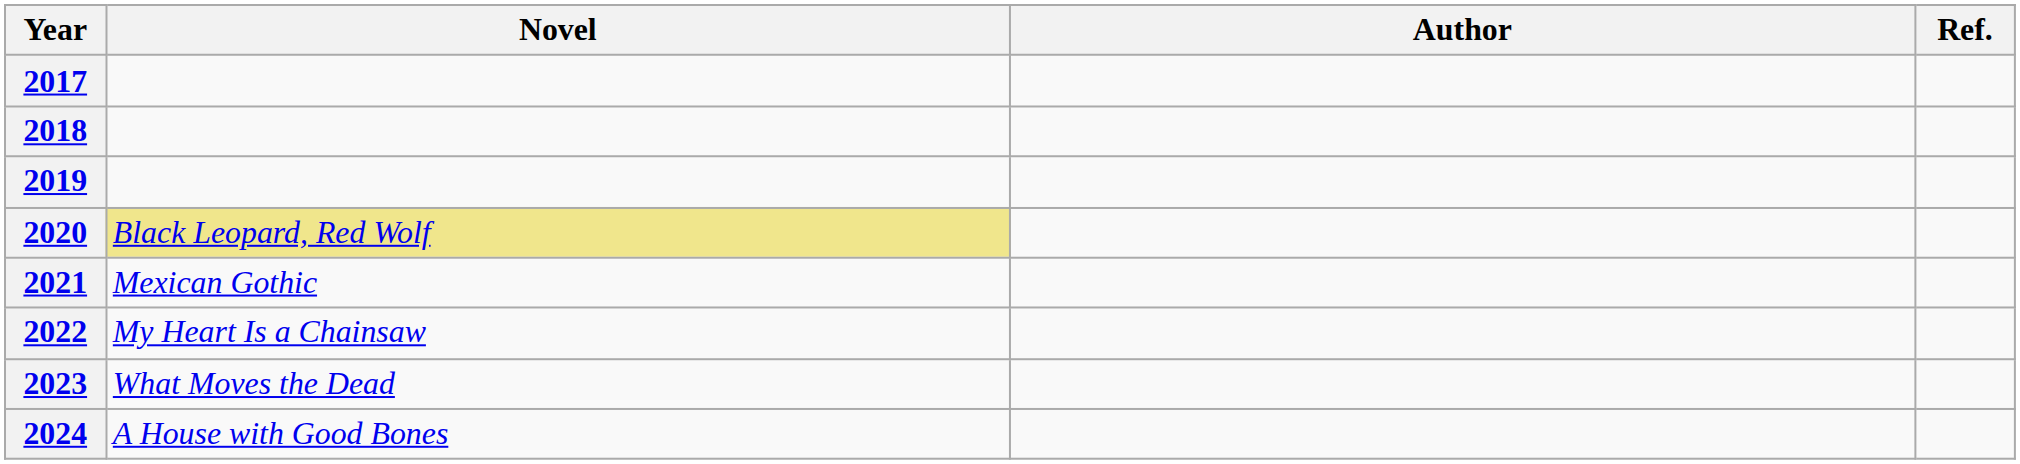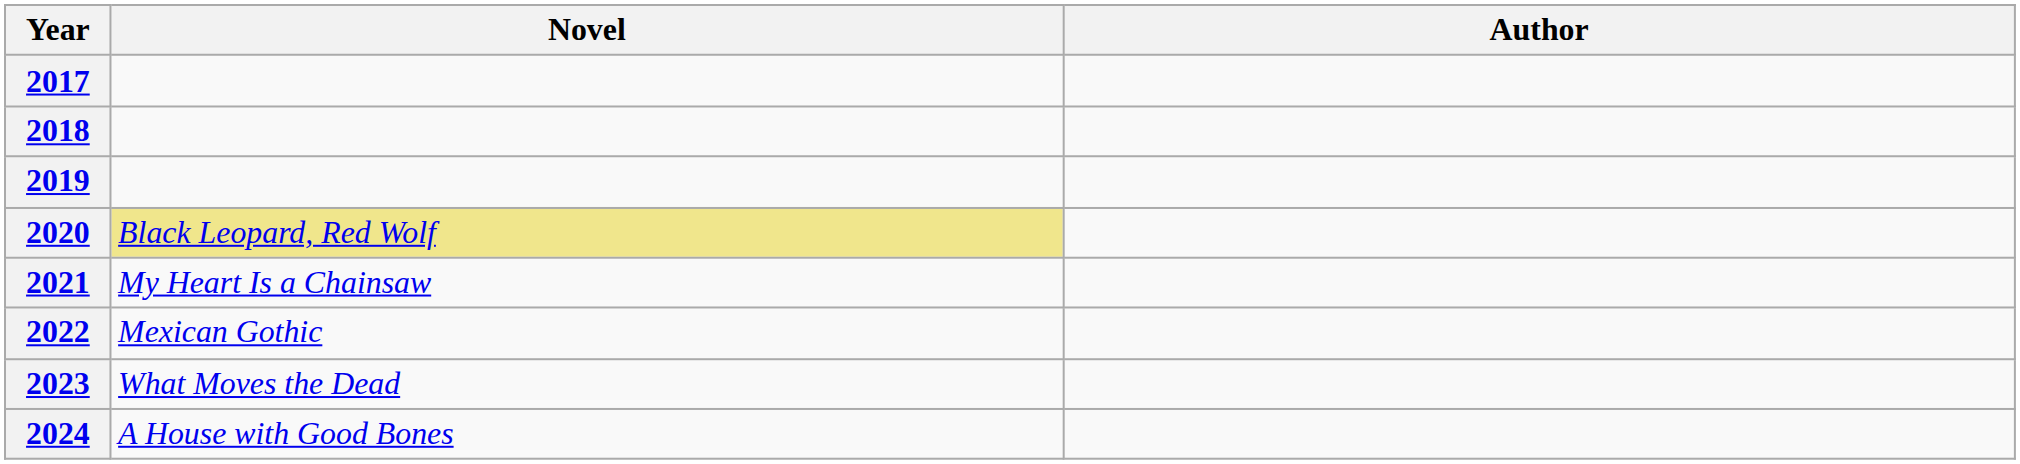- column: Ref.
2021 | Novel: Mexican Gothic -> My Heart Is a Chainsaw
2022 | Novel: My Heart Is a Chainsaw -> Mexican Gothic
